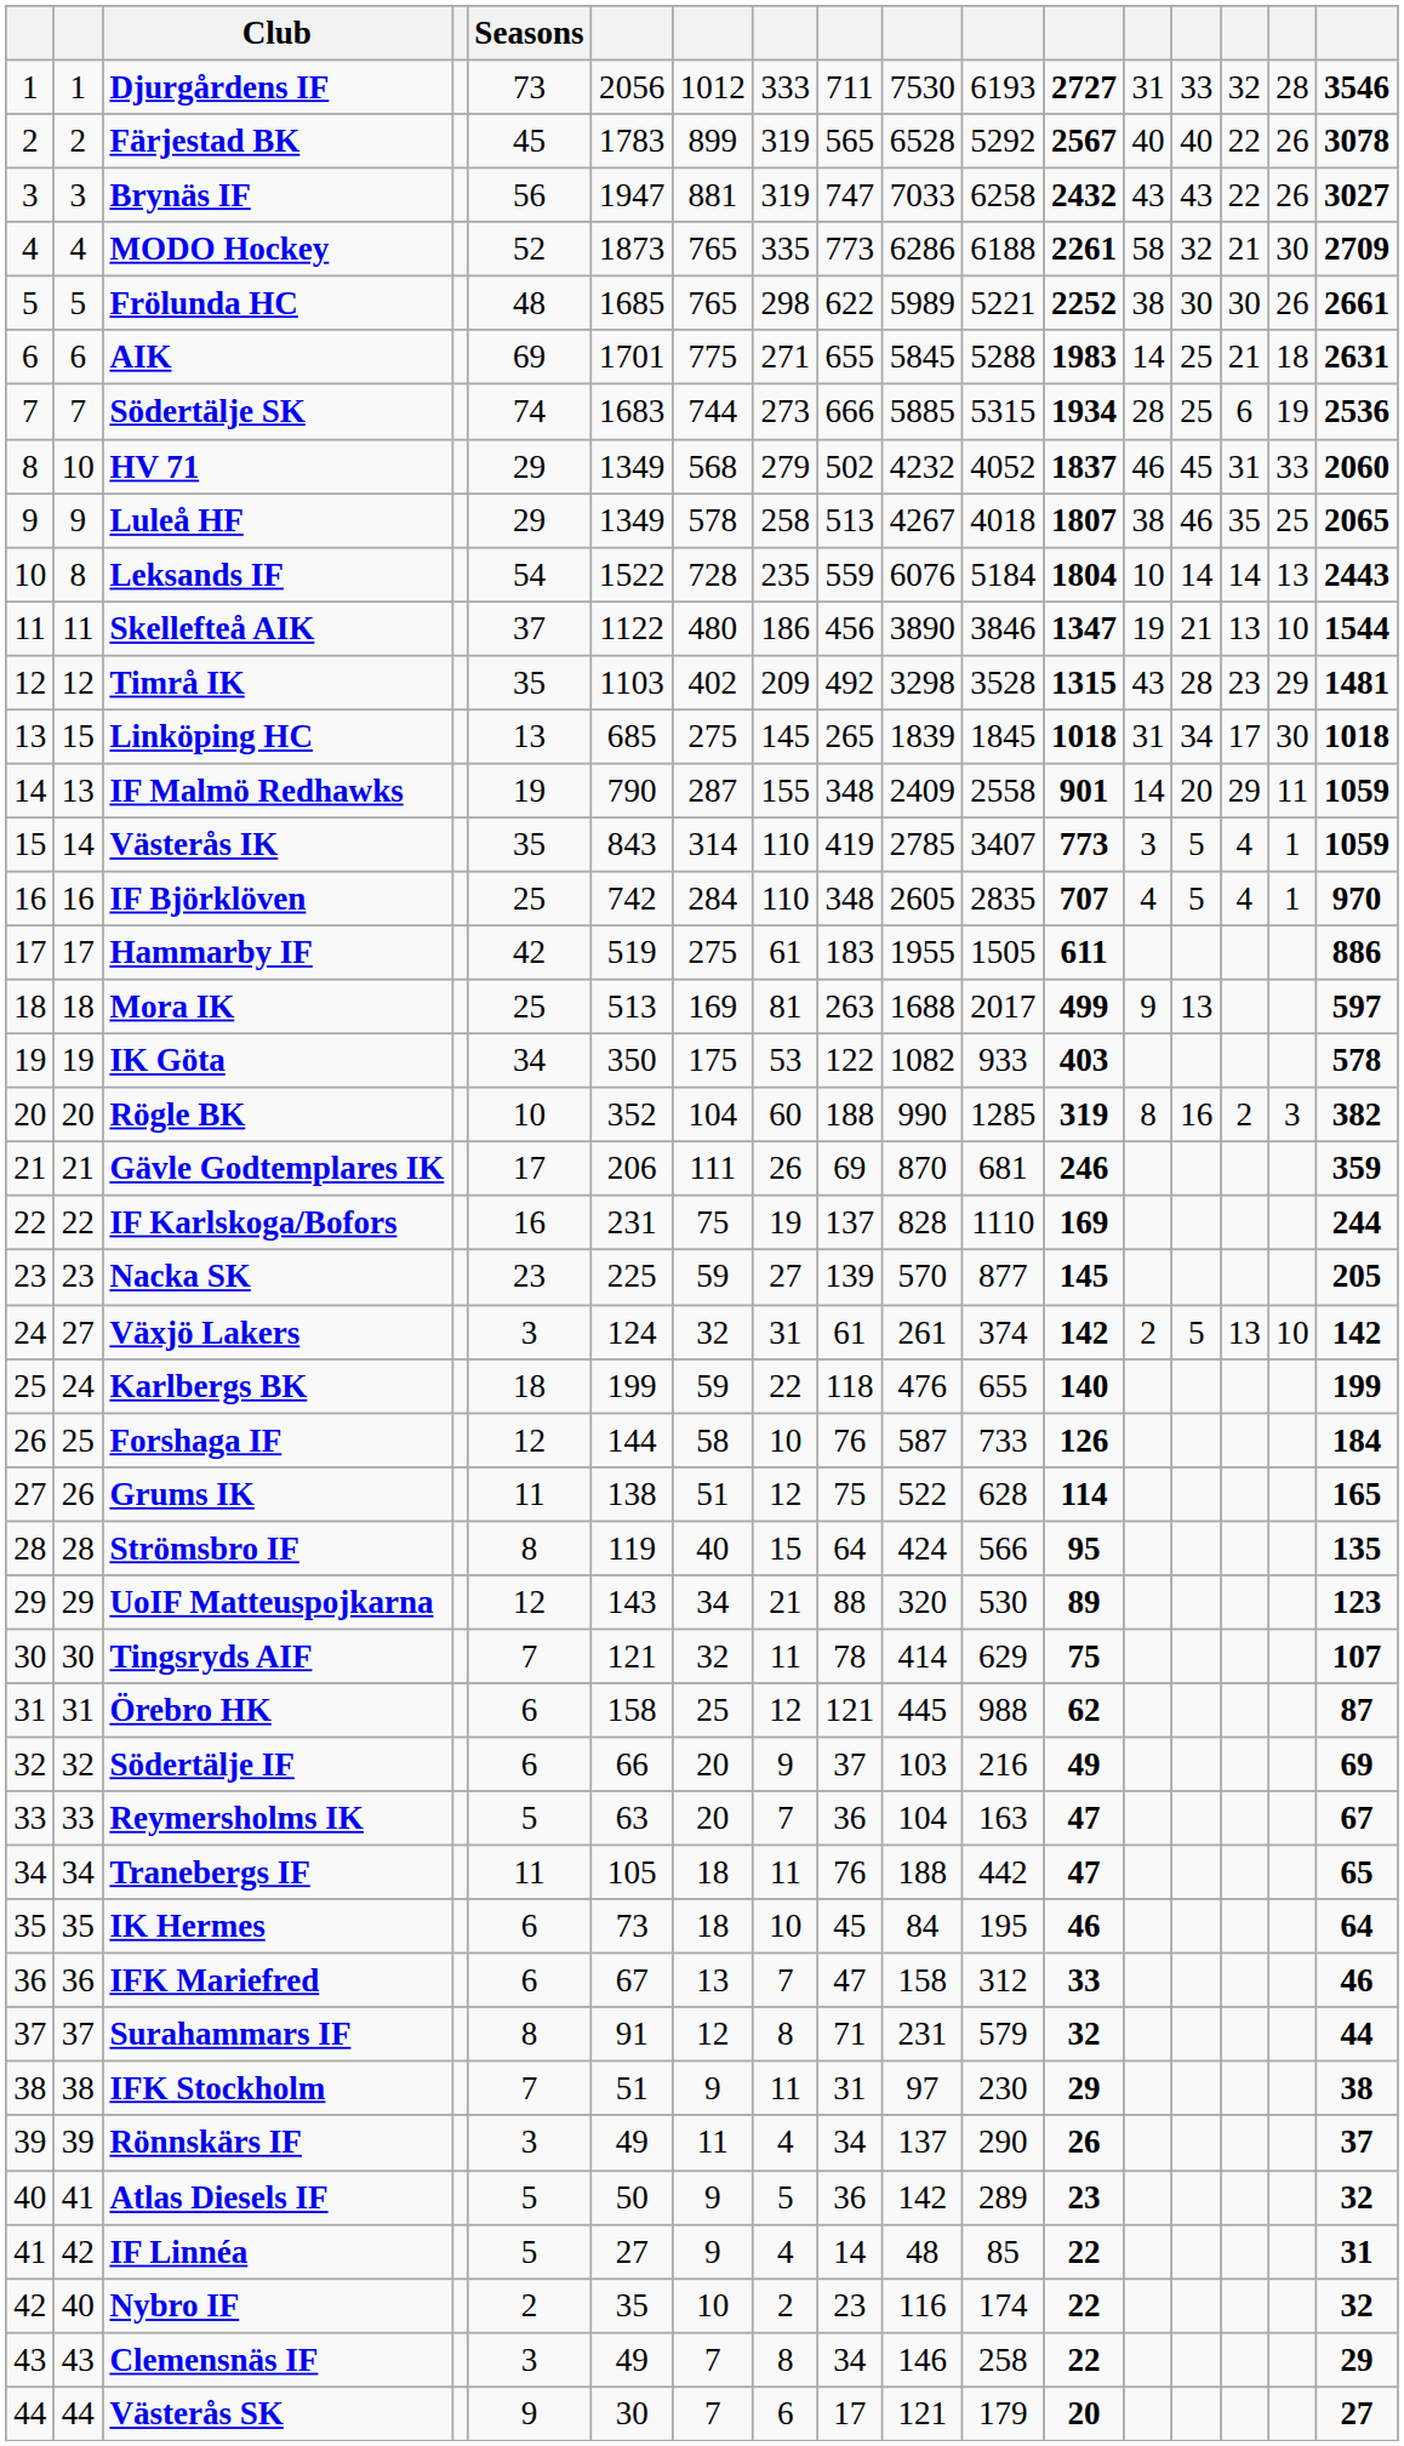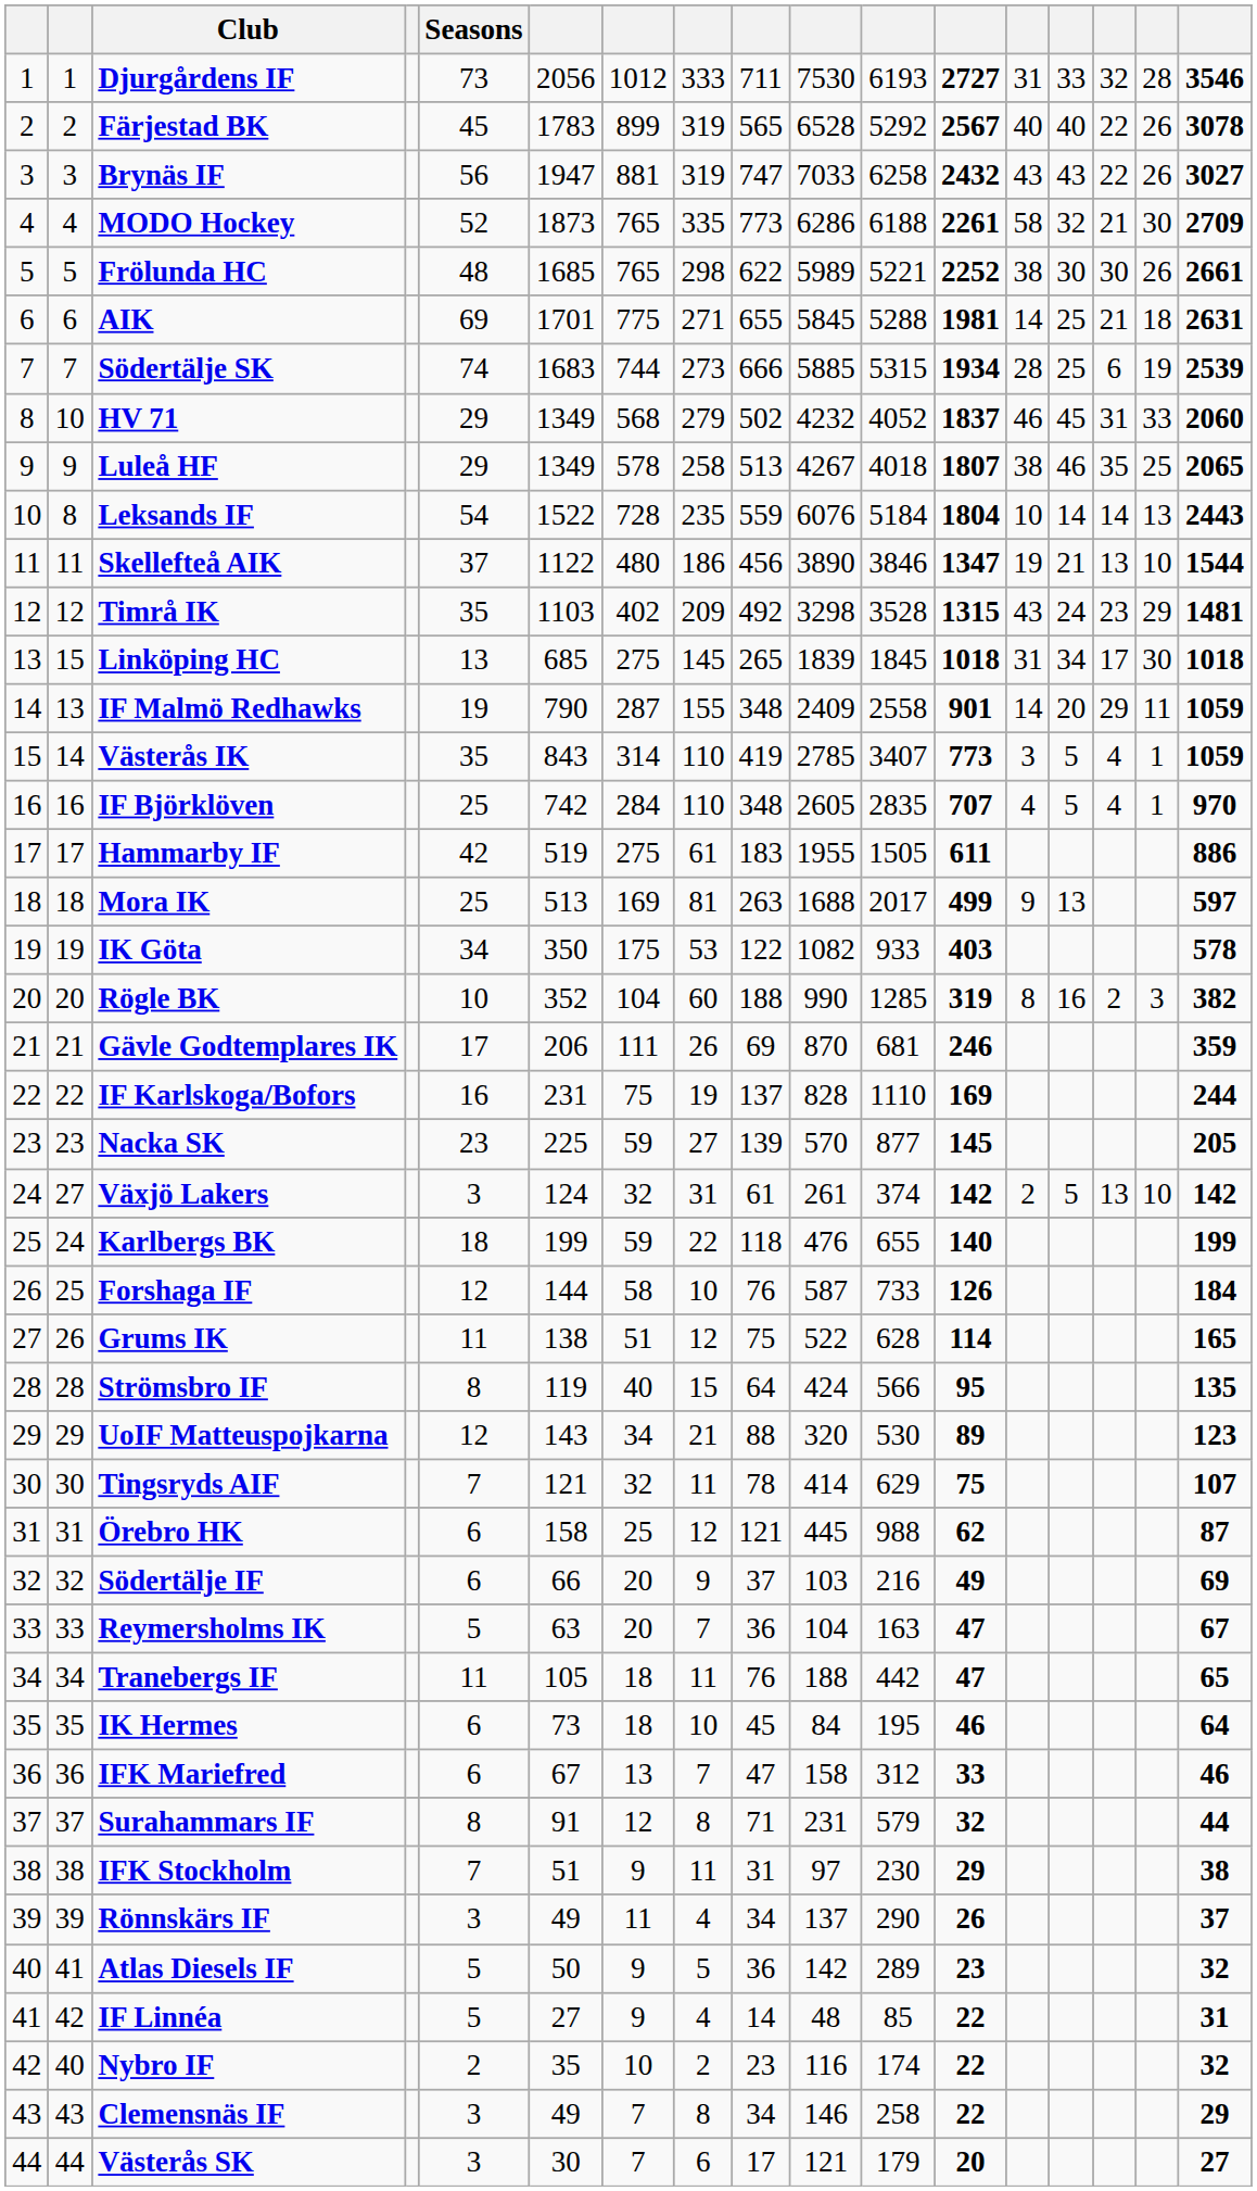AIK | column 12: 1983 -> 1981
Södertälje SK | column 17: 2536 -> 2539
Timrå IK | column 14: 28 -> 24
Västerås SK | Seasons: 9 -> 3
